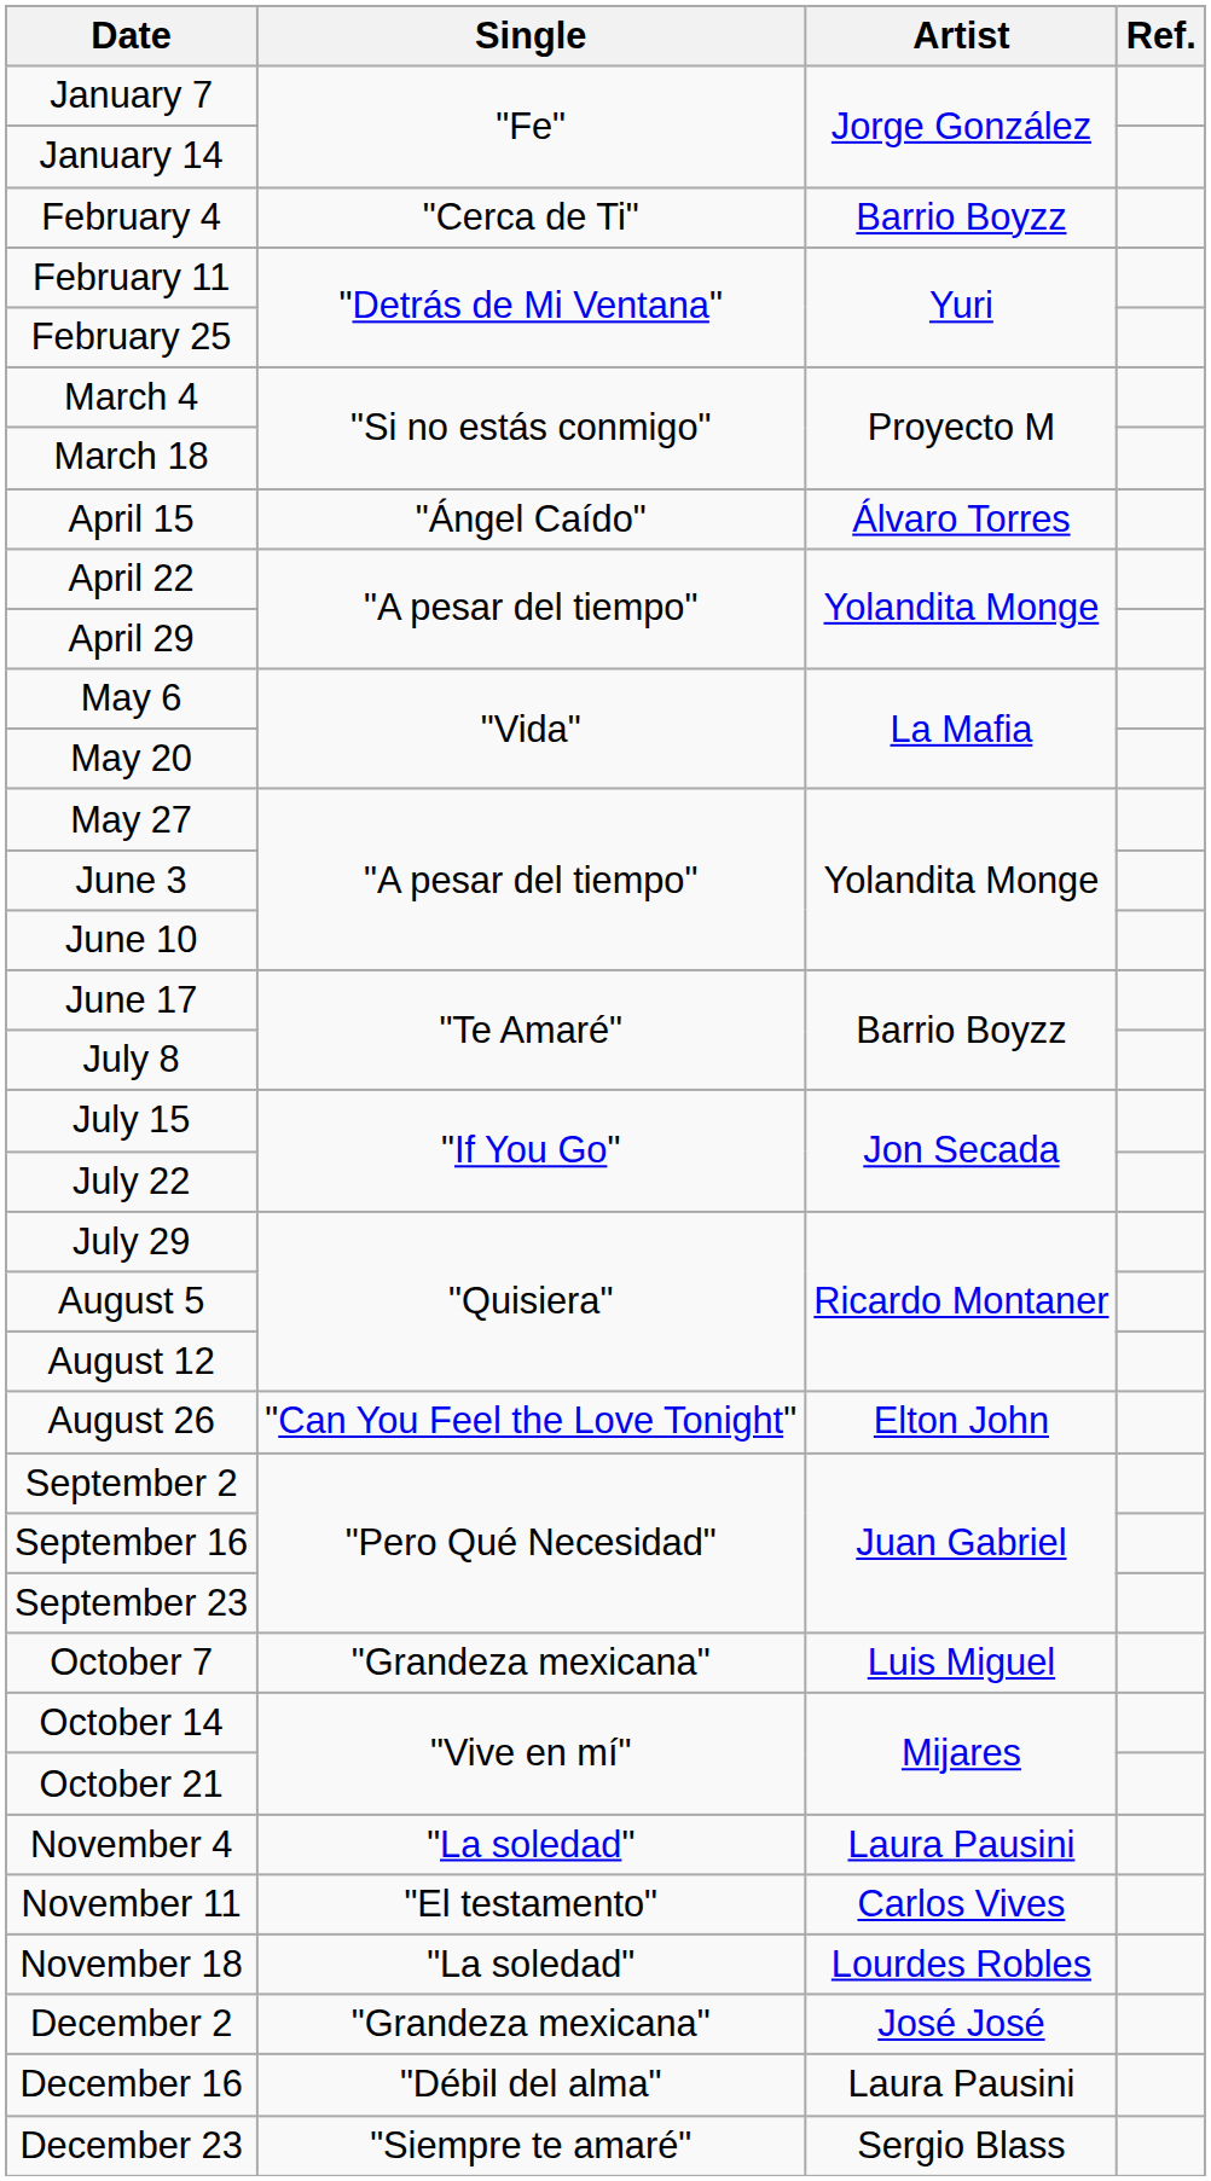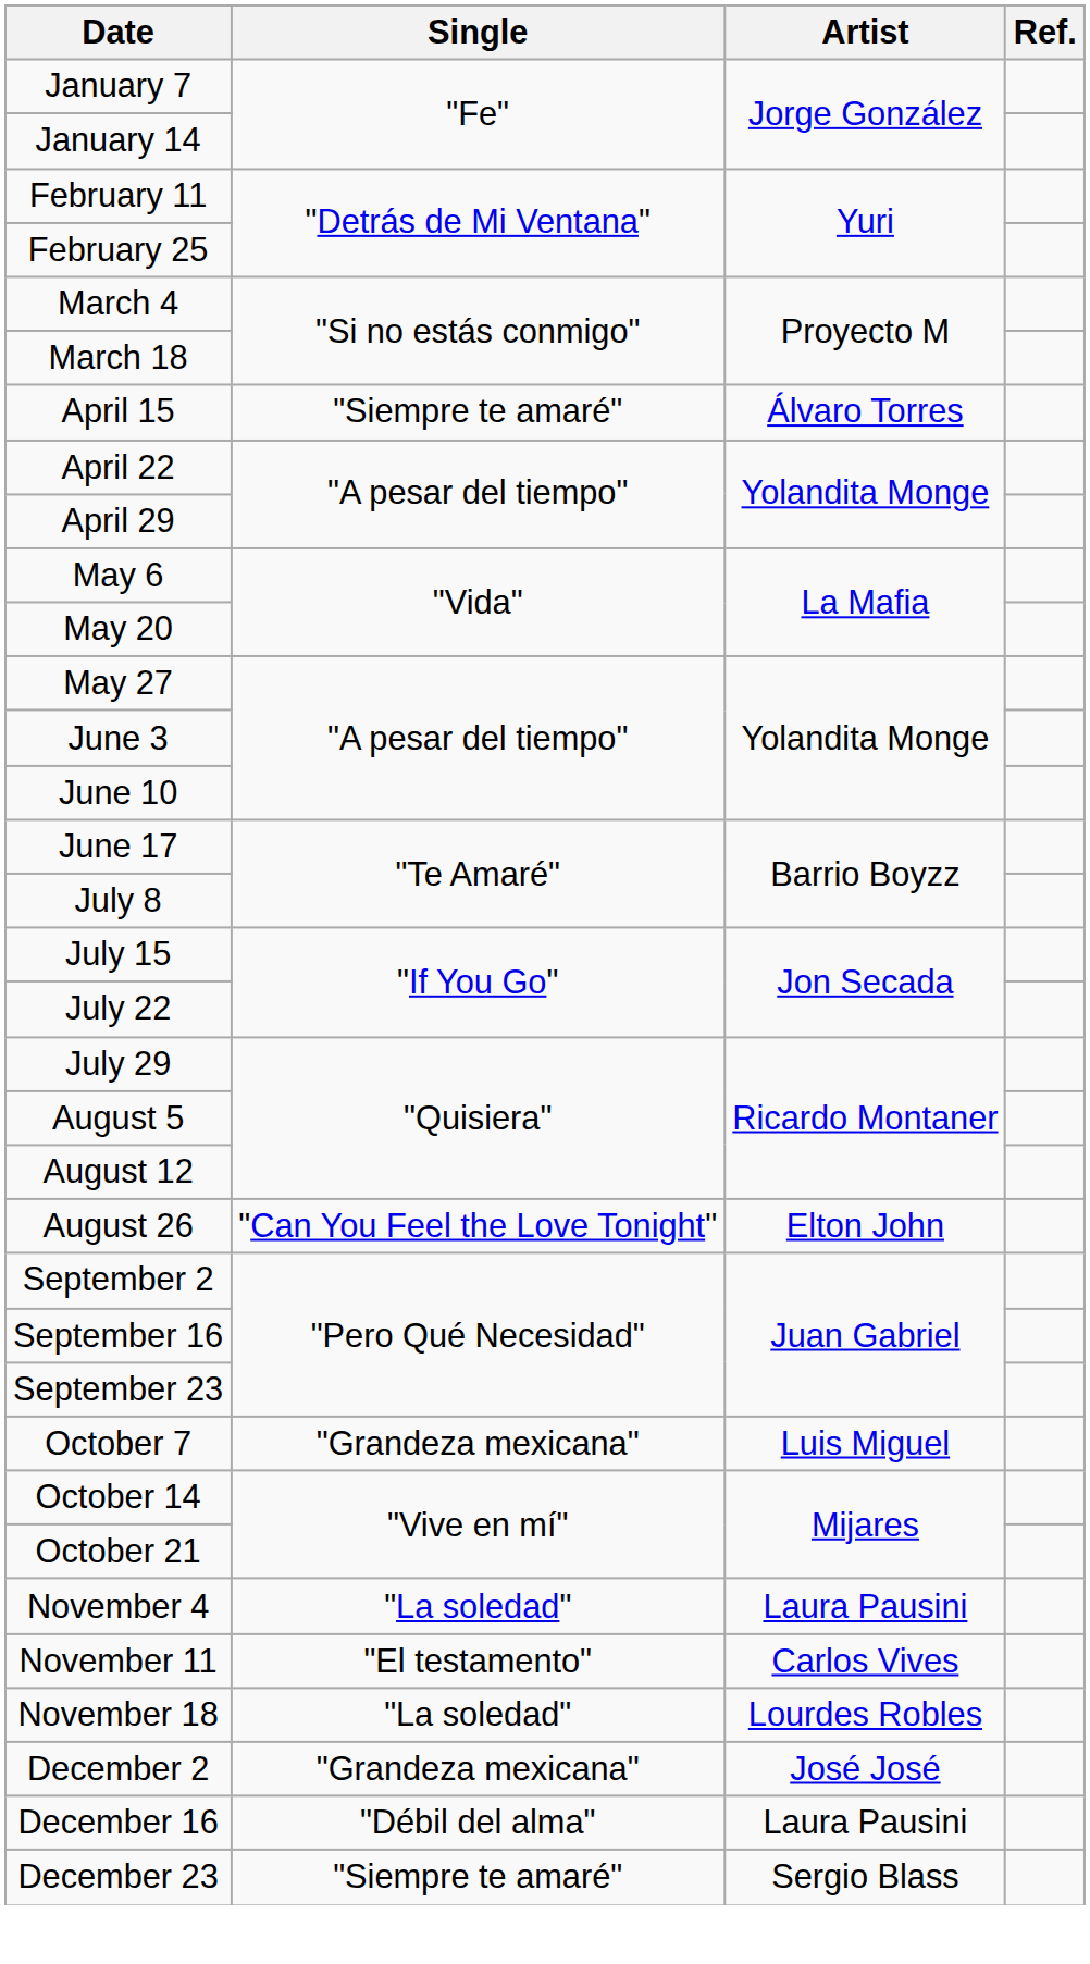- row: February 4 | "Cerca de Ti" | Barrio Boyzz
April 15 | Single: "Ángel Caído" -> "Siempre te amaré"
